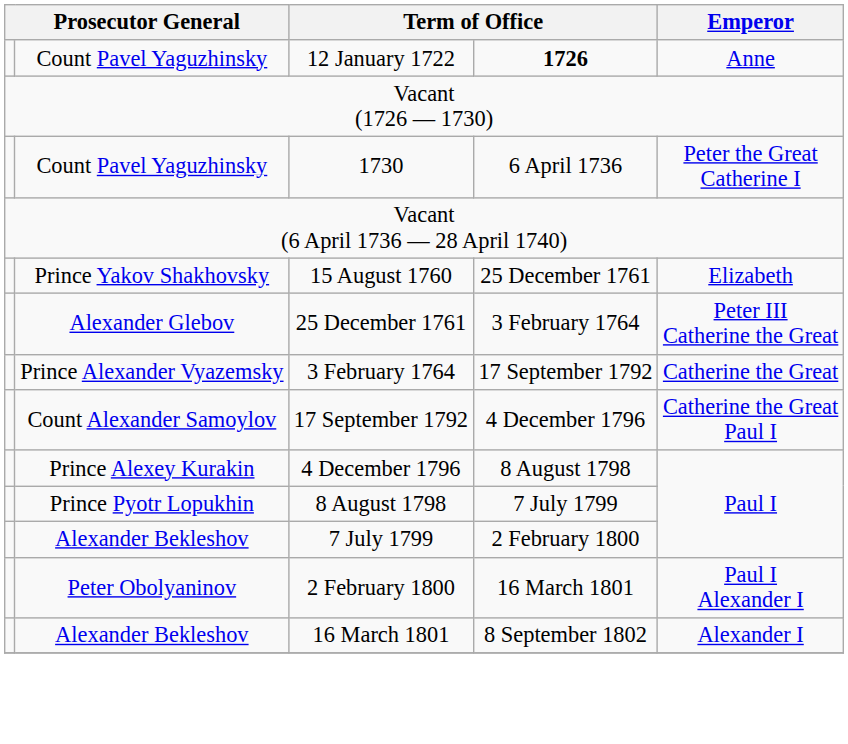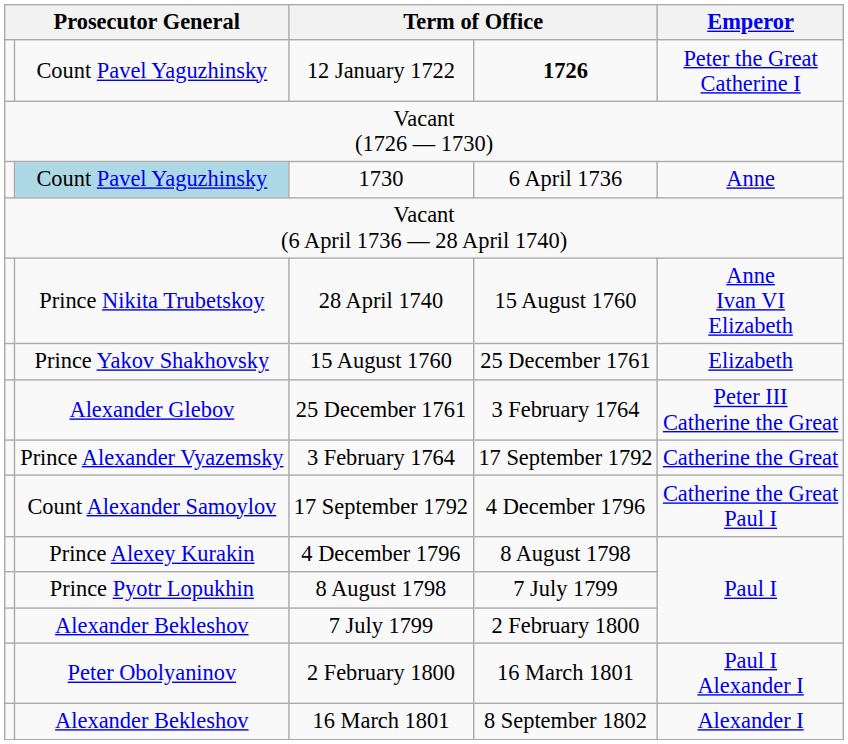12 January 1722 | Emperor: Anne -> Peter the Great Catherine I
1730 | column 2: no background -> lightblue background
1730 | Emperor: Peter the Great Catherine I -> Anne
+ row: Prince Nikita Trubetskoy | 28 April 1740 | 15 August 1760 | Anne Ivan VI Elizabeth
